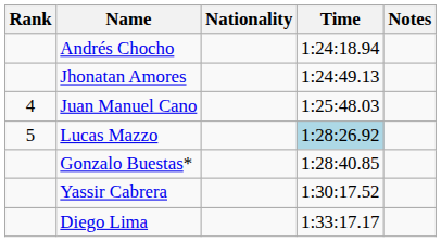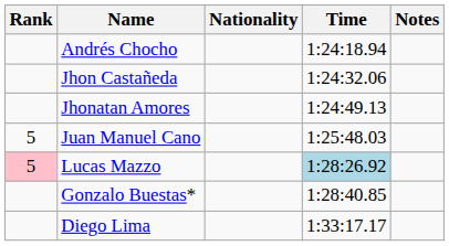+ row: Jhon Castañeda | 1:24:32.06
Juan Manuel Cano | Rank: 4 -> 5
Lucas Mazzo | Rank: no background -> pink background
- row: Yassir Cabrera | 1:30:17.52
